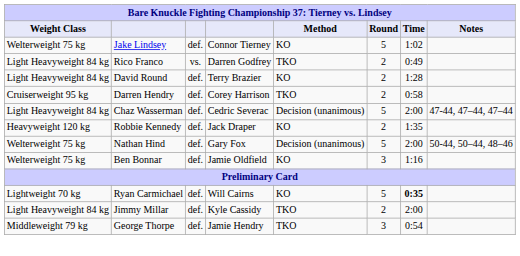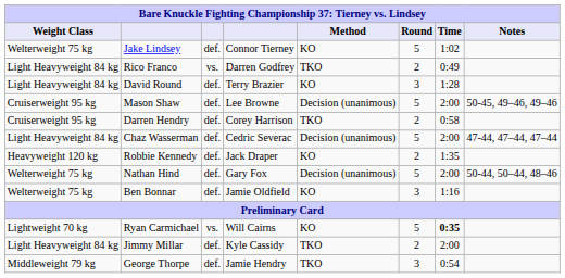David Round | Round: 2 -> 3
+ row: Cruiserweight 95 kg | Mason Shaw | def. | Lee Browne | Decision (unanimous) | 5 | 2:00 | 50-45, 49–46, 49–46
Ryan Carmichael | column 3: def. -> vs.
